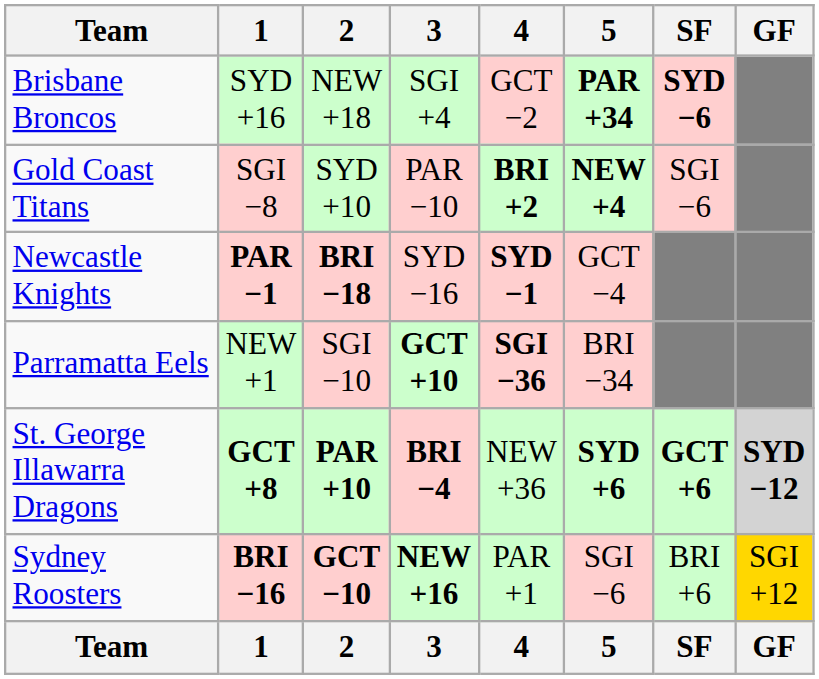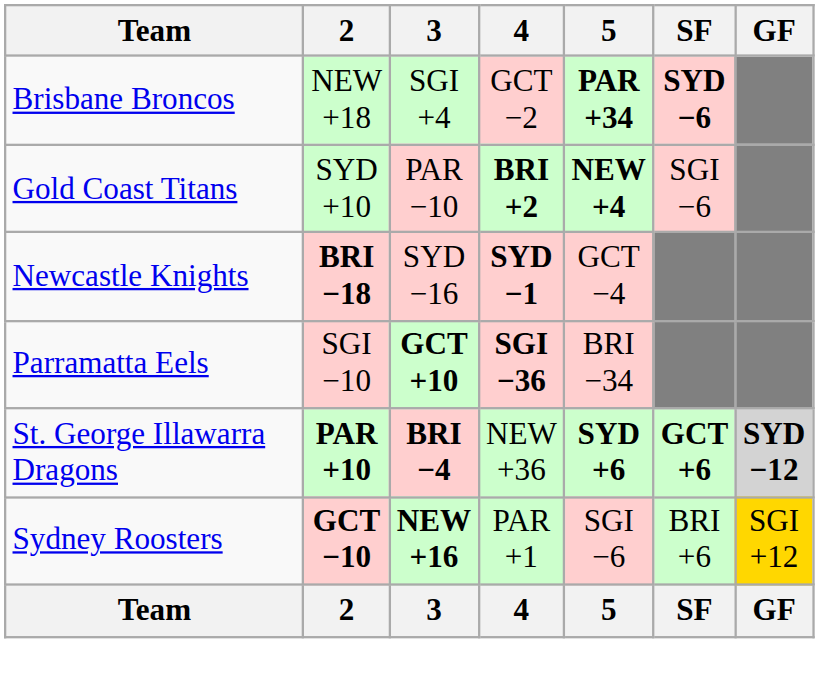- column: 1 | SYD +16 | SGI −8 | PAR −1 | NEW +1 | GCT +8 | BRI −16 | 1
